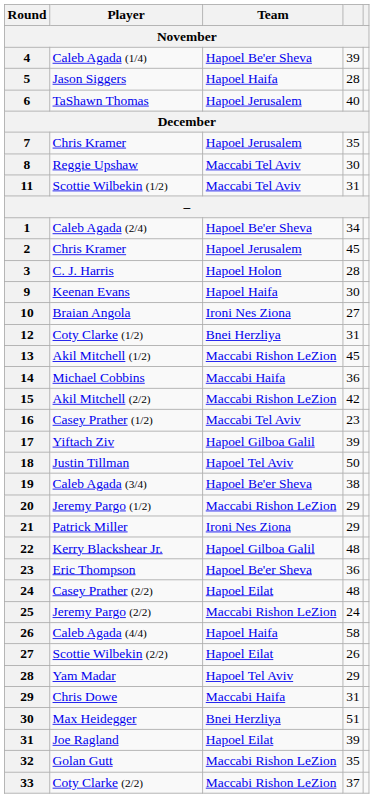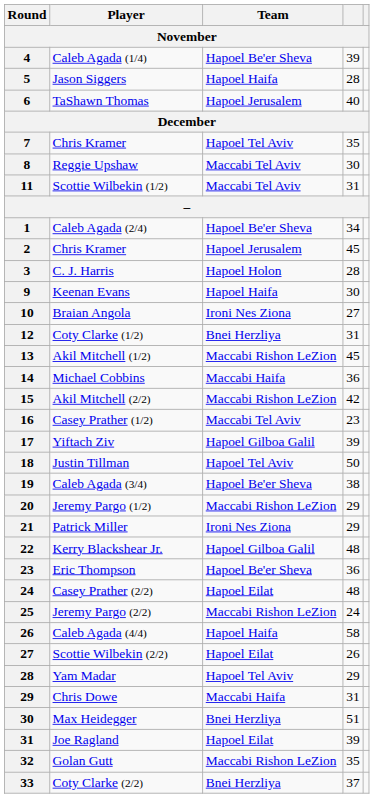7 / Chris Kramer | Team: Hapoel Jerusalem -> Hapoel Tel Aviv
Coty Clarke (2/2) | Team: Maccabi Rishon LeZion -> Bnei Herzliya
